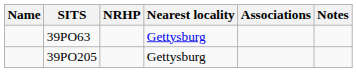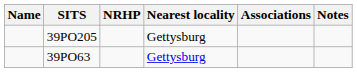rows swapped: 39PO63 <-> 39PO205
